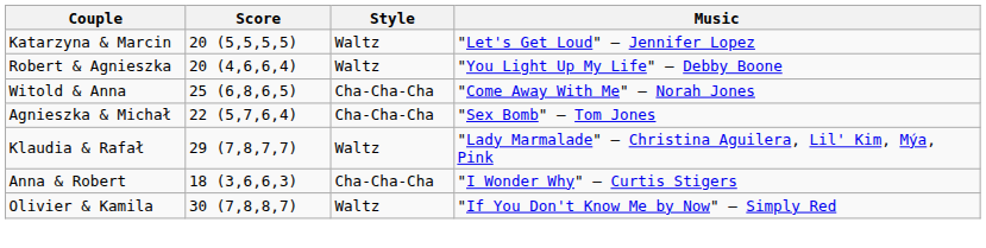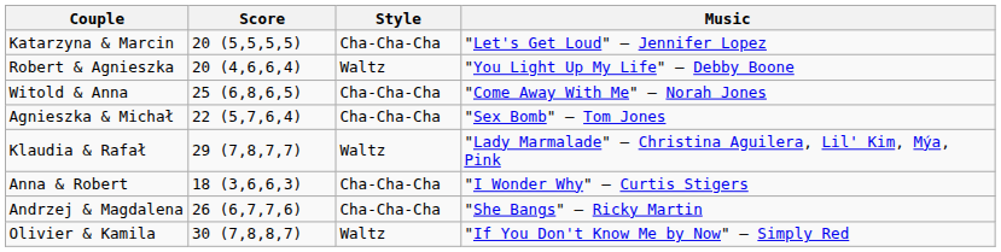Katarzyna & Marcin | Style: Waltz -> Cha-Cha-Cha
+ row: Andrzej & Magdalena | 26 (6,7,7,6) | Cha-Cha-Cha | "She Bangs" — Ricky Martin
